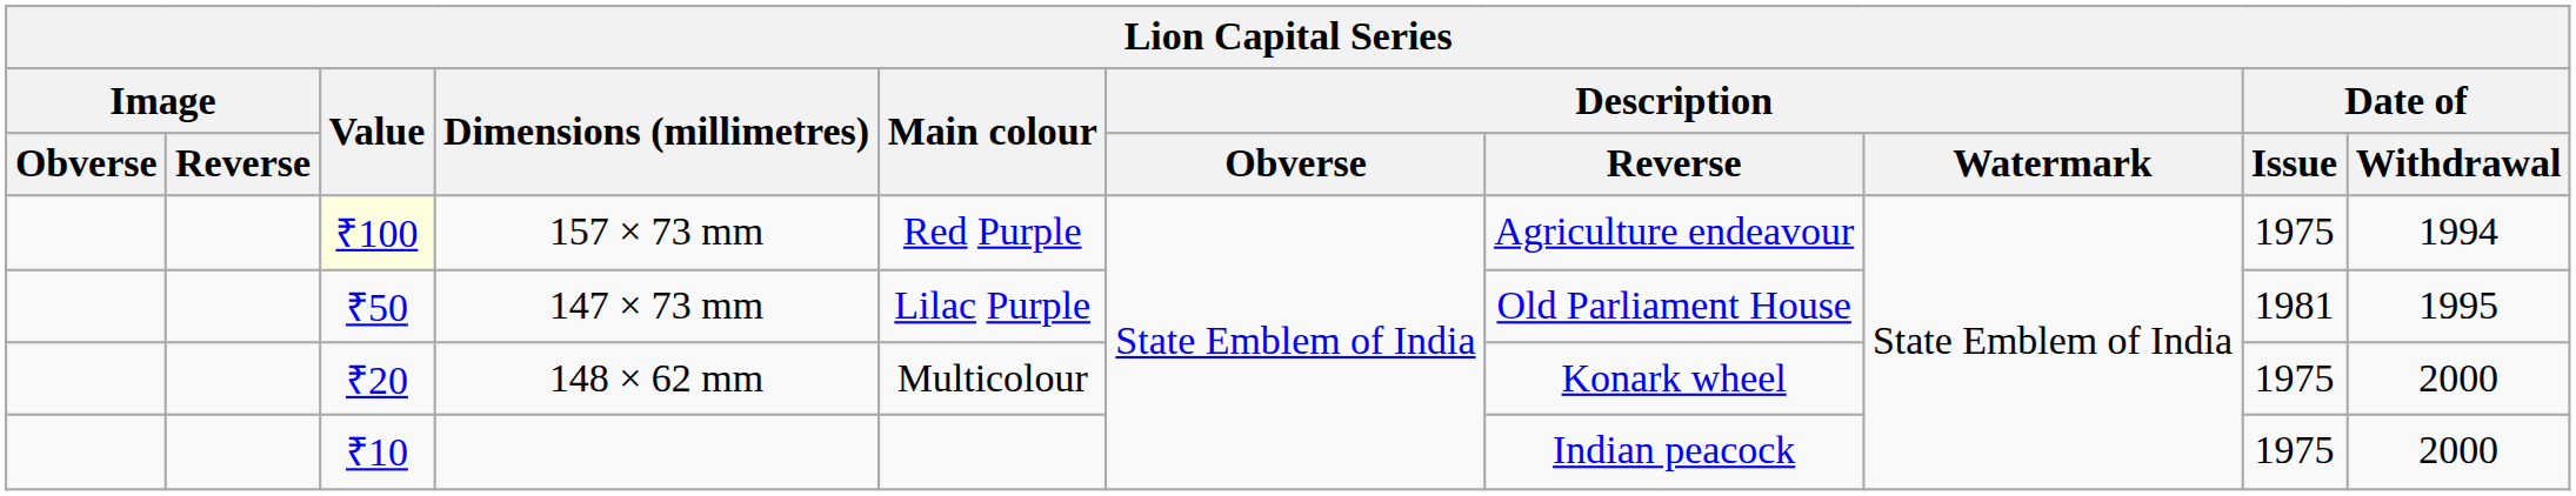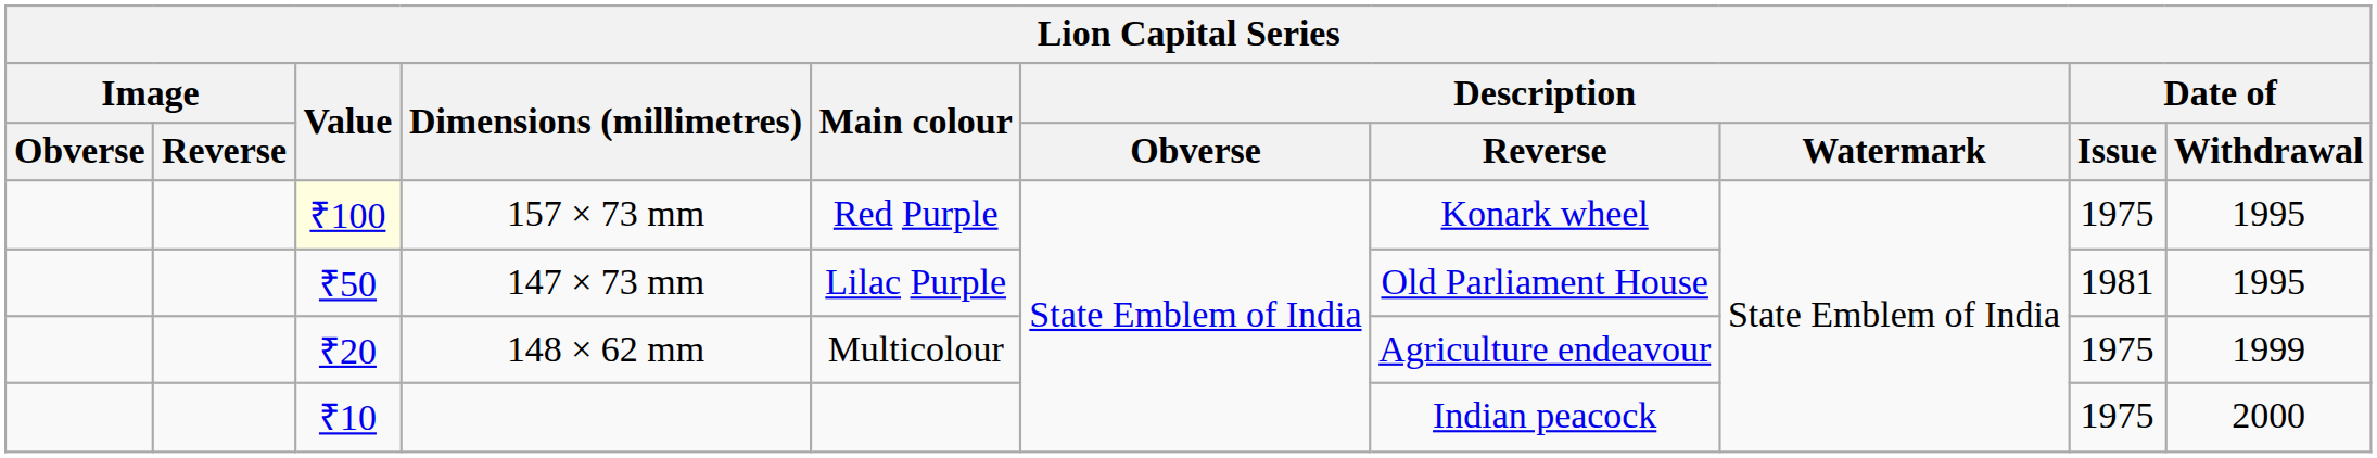157 × 73 mm | Description / Reverse: Agriculture endeavour -> Konark wheel
157 × 73 mm | Date of / Withdrawal: 1994 -> 1995
148 × 62 mm | Description / Reverse: Konark wheel -> Agriculture endeavour
148 × 62 mm | Date of / Withdrawal: 2000 -> 1999
